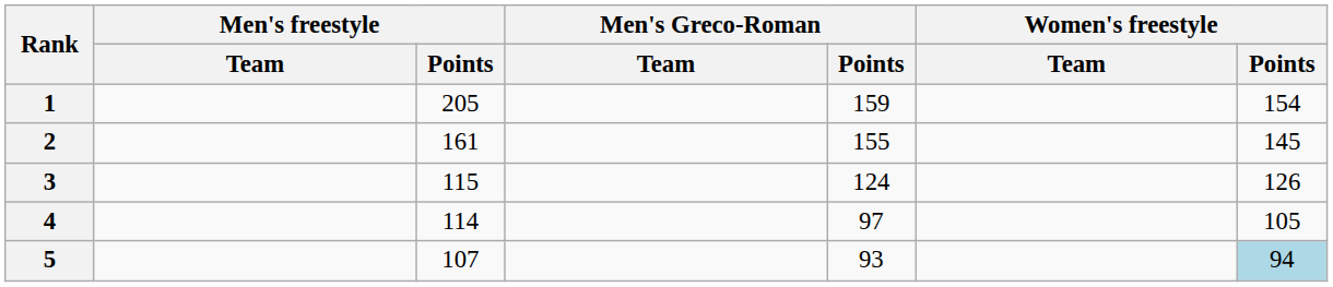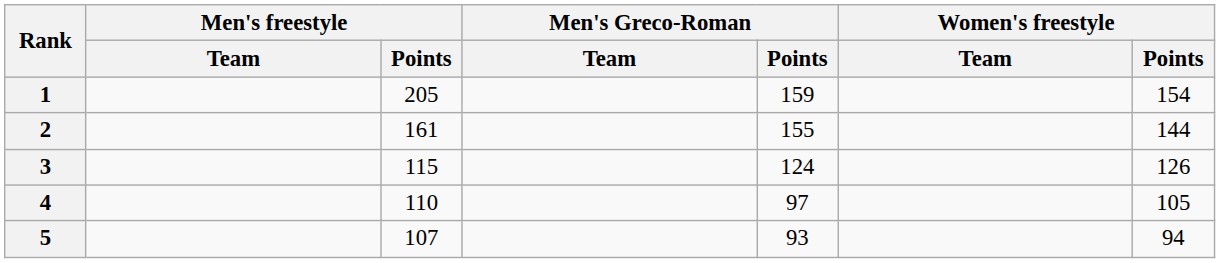2 | Women's freestyle / Points: 145 -> 144
4 | Men's freestyle / Points: 114 -> 110
5 | Women's freestyle / Points: lightblue background -> no background
